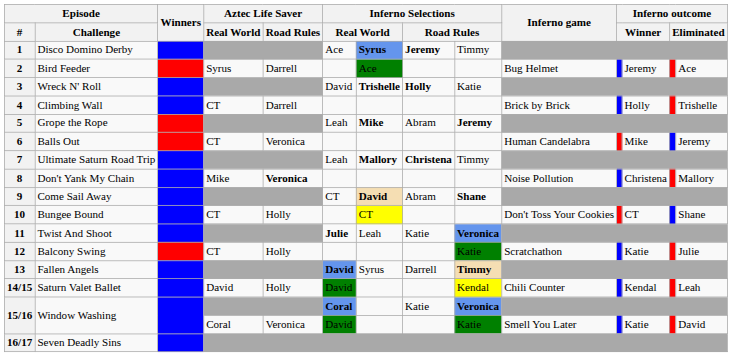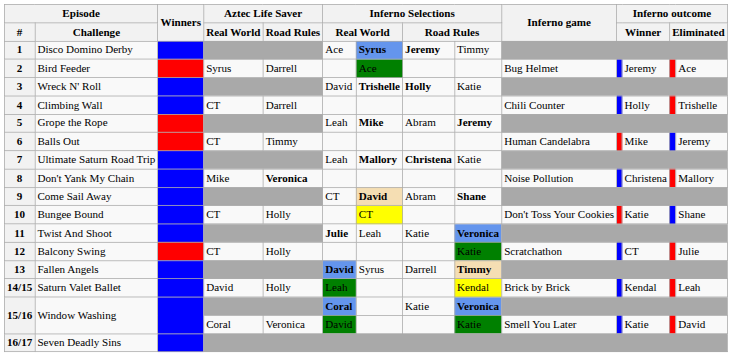4 | Inferno game: Brick by Brick -> Chili Counter
6 | Aztec Life Saver / Road Rules: Veronica -> Timmy
7 | column 9: Timmy -> Katie
10 | column 12: CT -> Katie
12 | column 12: Katie -> CT
14/15 | column 6: David -> Leah
14/15 | Inferno game: Chili Counter -> Brick by Brick
